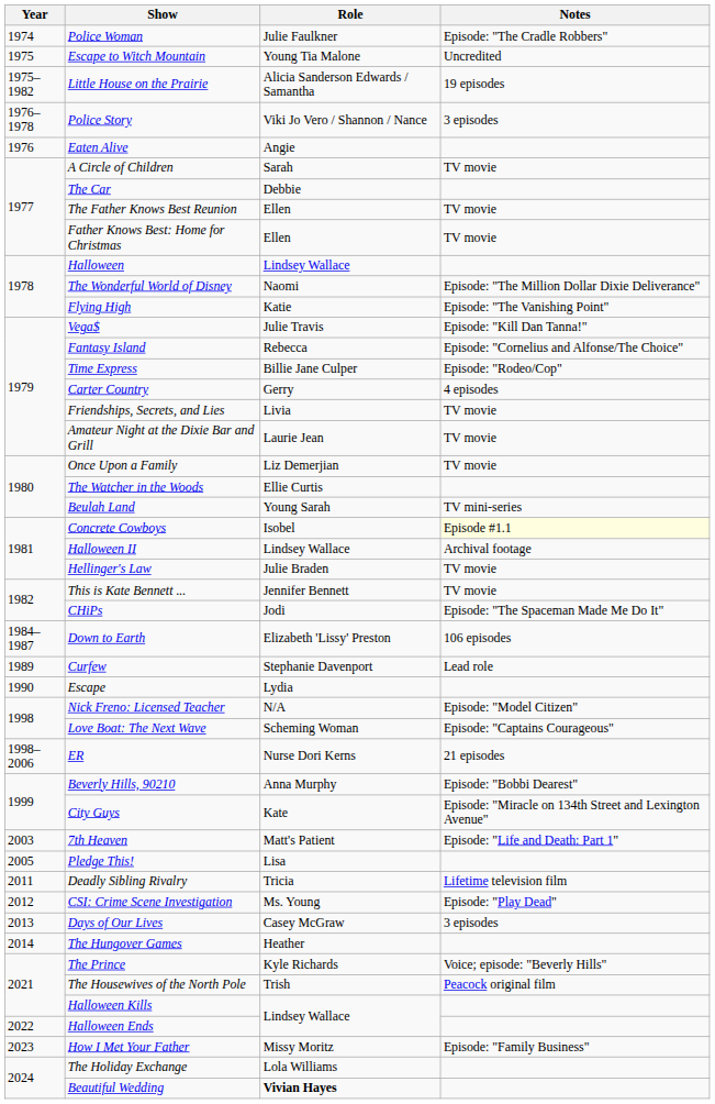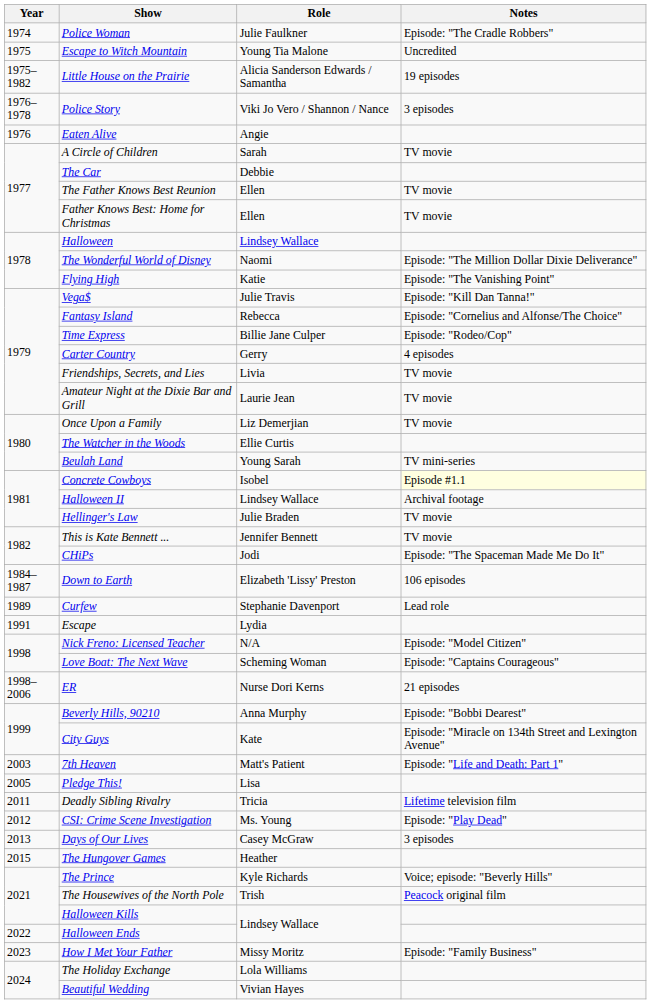Escape | Year: 1990 -> 1991
The Hungover Games | Year: 2014 -> 2015
Beautiful Wedding | Role: bold -> normal
